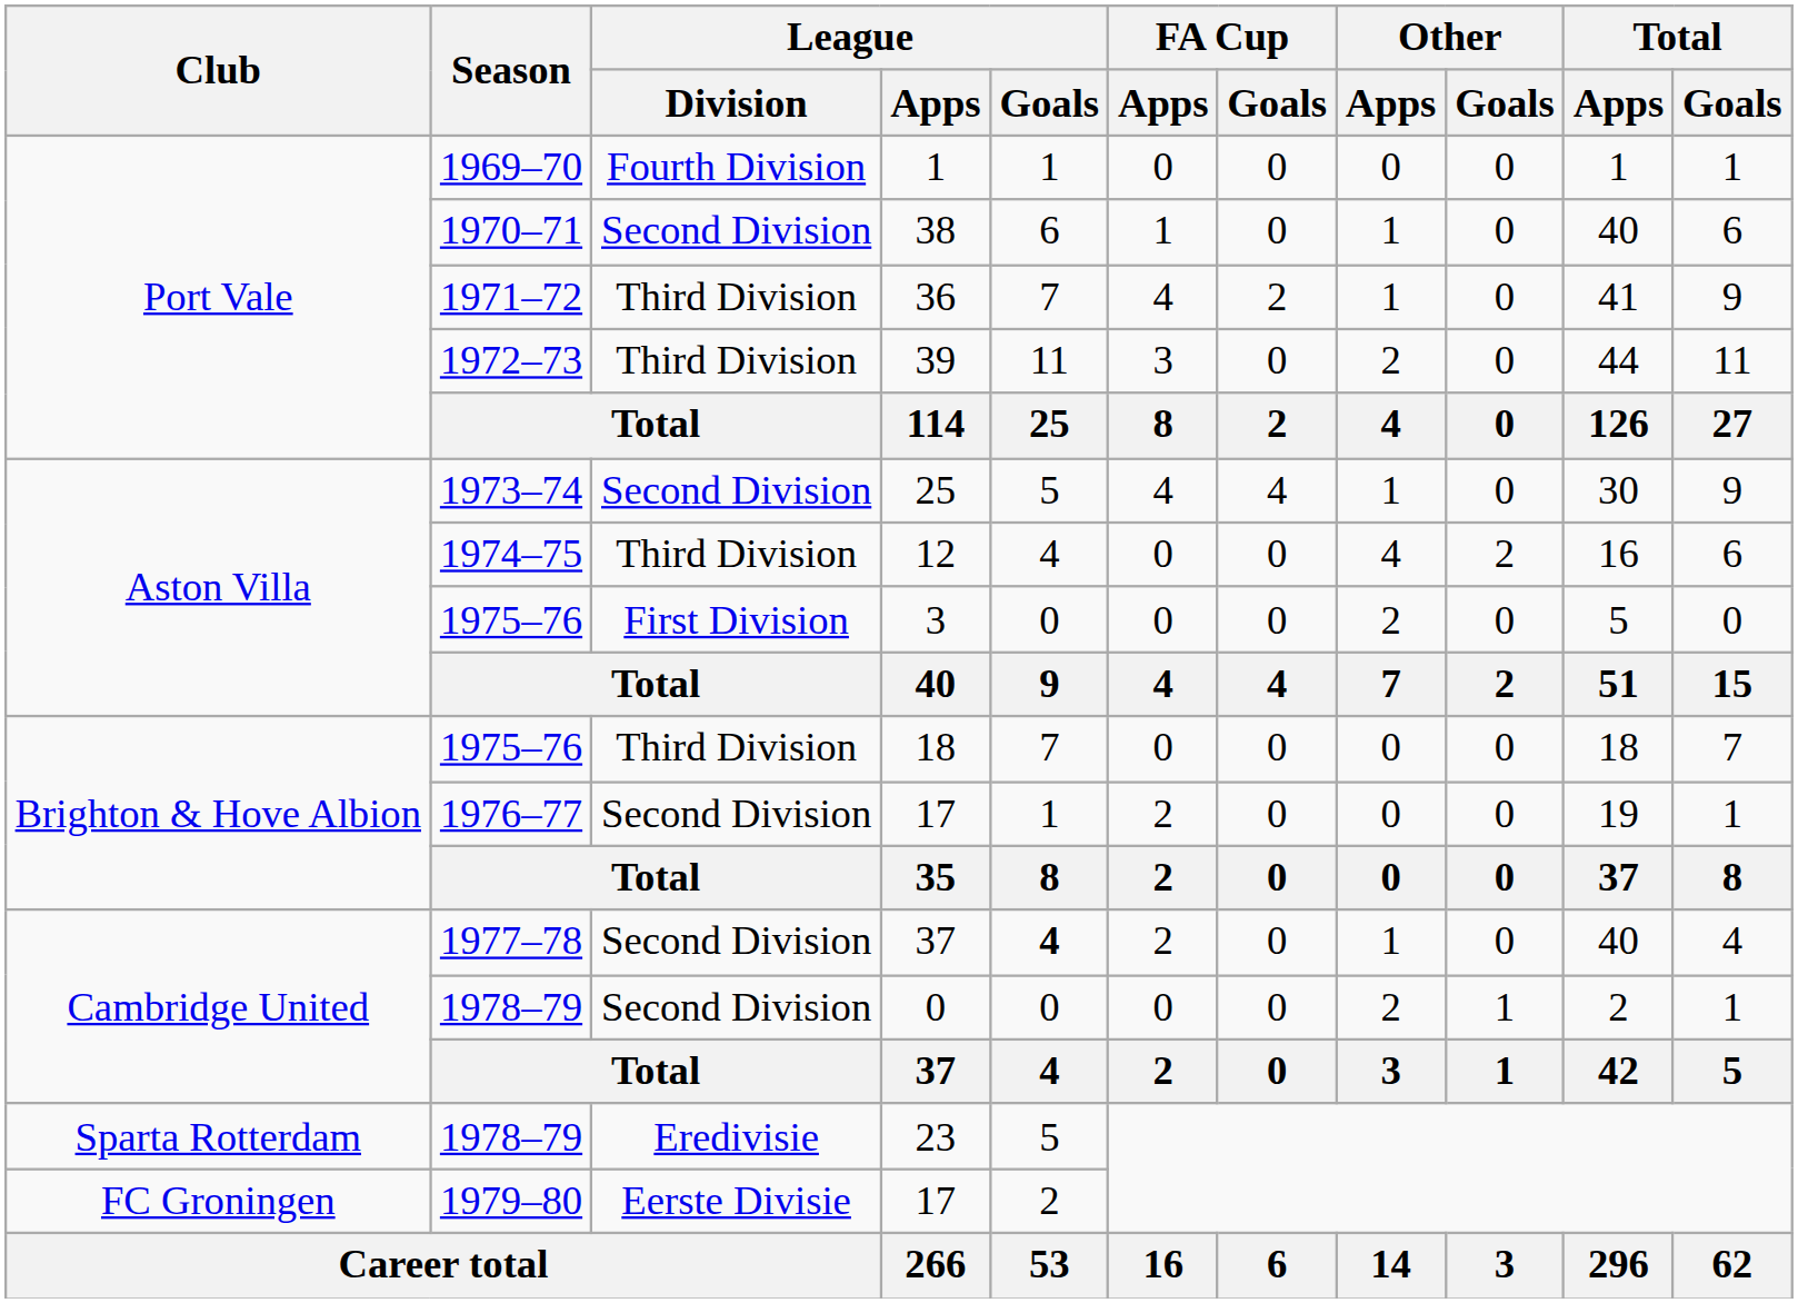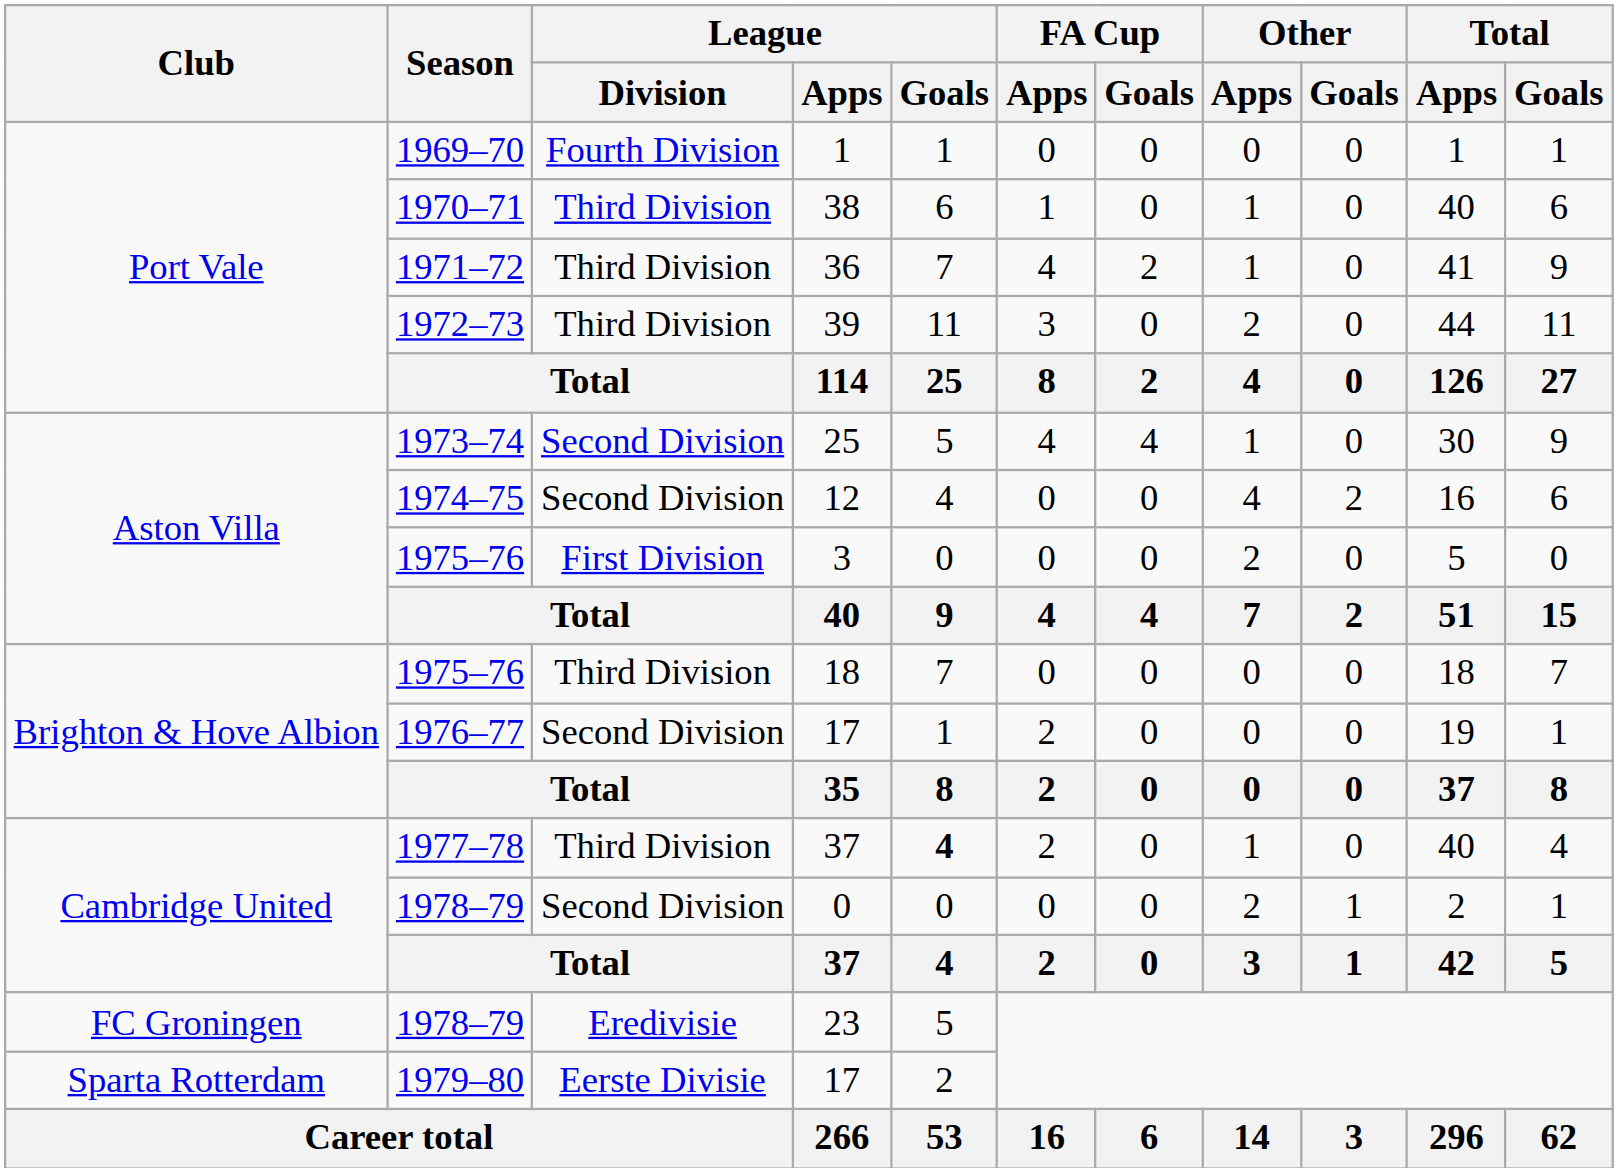38 | League / Division: Second Division -> Third Division
12 | League / Division: Third Division -> Second Division
1977–78 / 37 | League / Division: Second Division -> Third Division
23 | Club: Sparta Rotterdam -> FC Groningen
1979–80 / 17 | Club: FC Groningen -> Sparta Rotterdam
